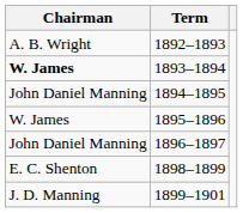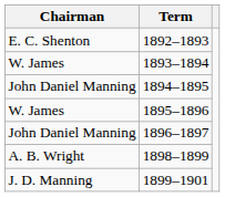1892–1893 | Chairman: A. B. Wright -> E. C. Shenton
1893–1894 | Chairman: bold -> normal
1898–1899 | Chairman: E. C. Shenton -> A. B. Wright
